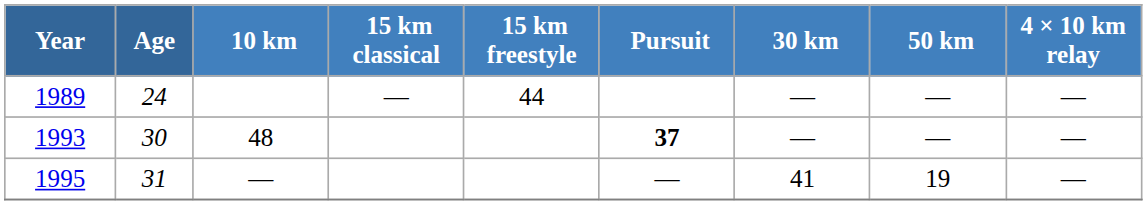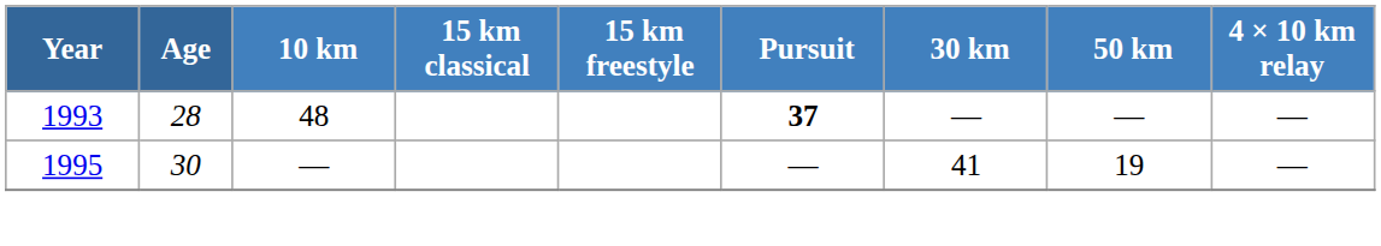- row: 1989 | 24 | — | 44 | — | — | —
1993 | Age: 30 -> 28
1995 | Age: 31 -> 30
